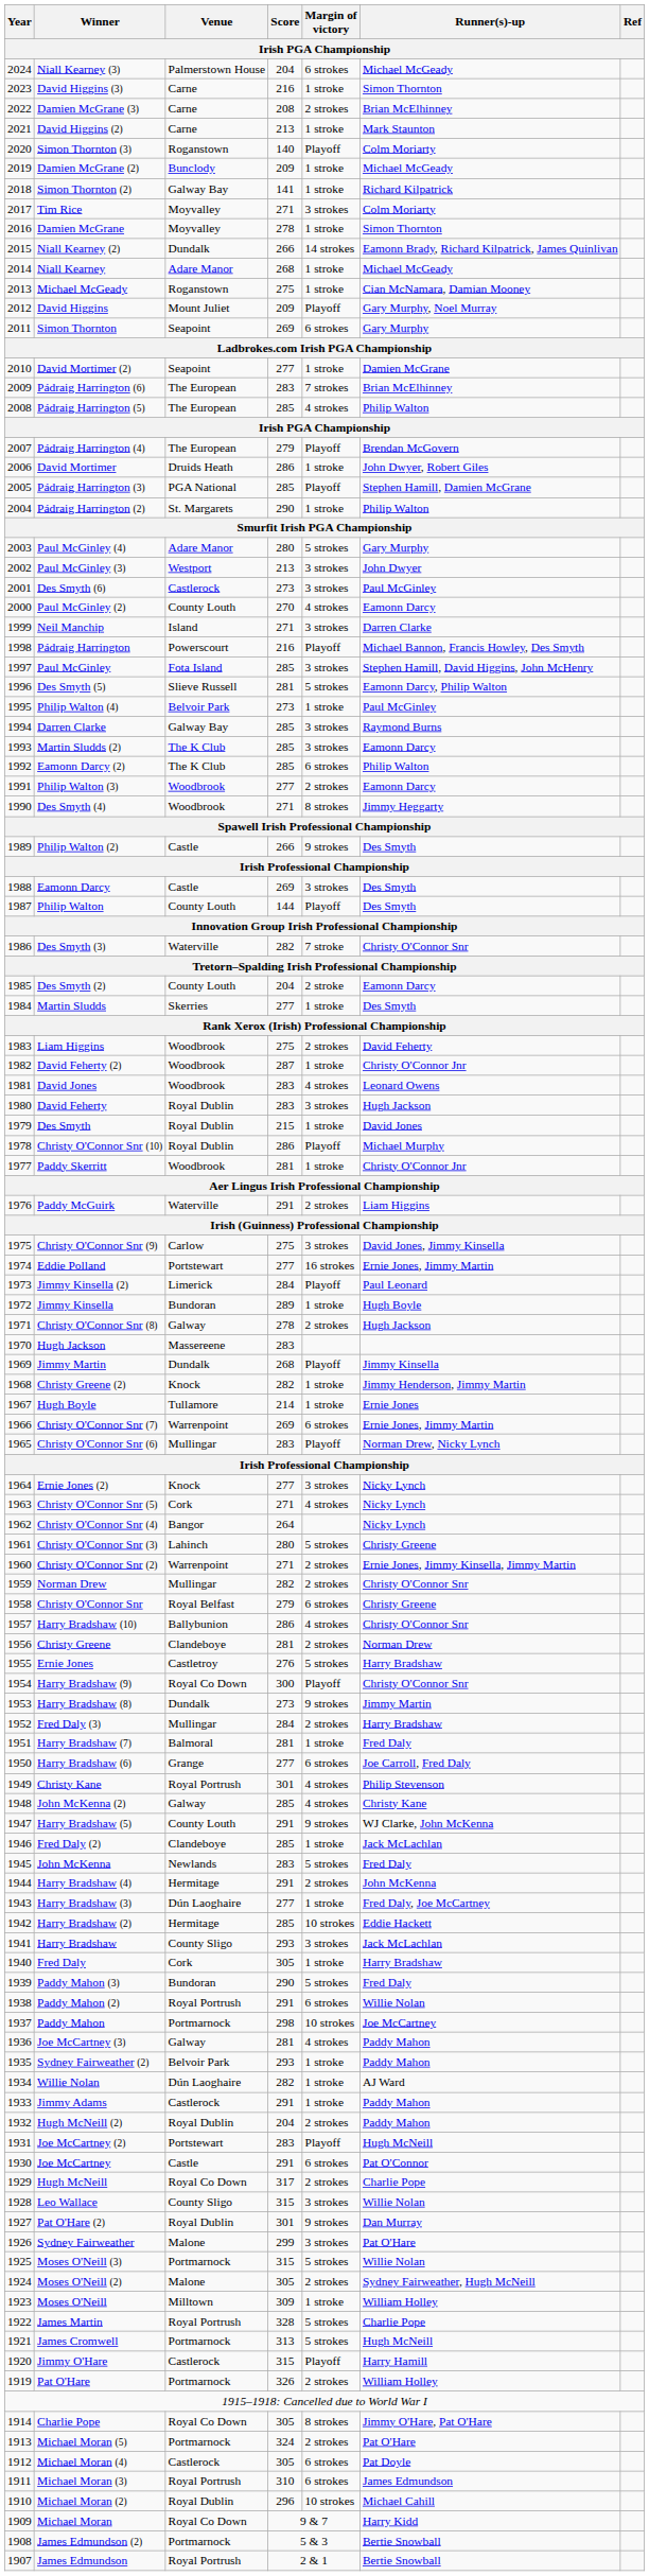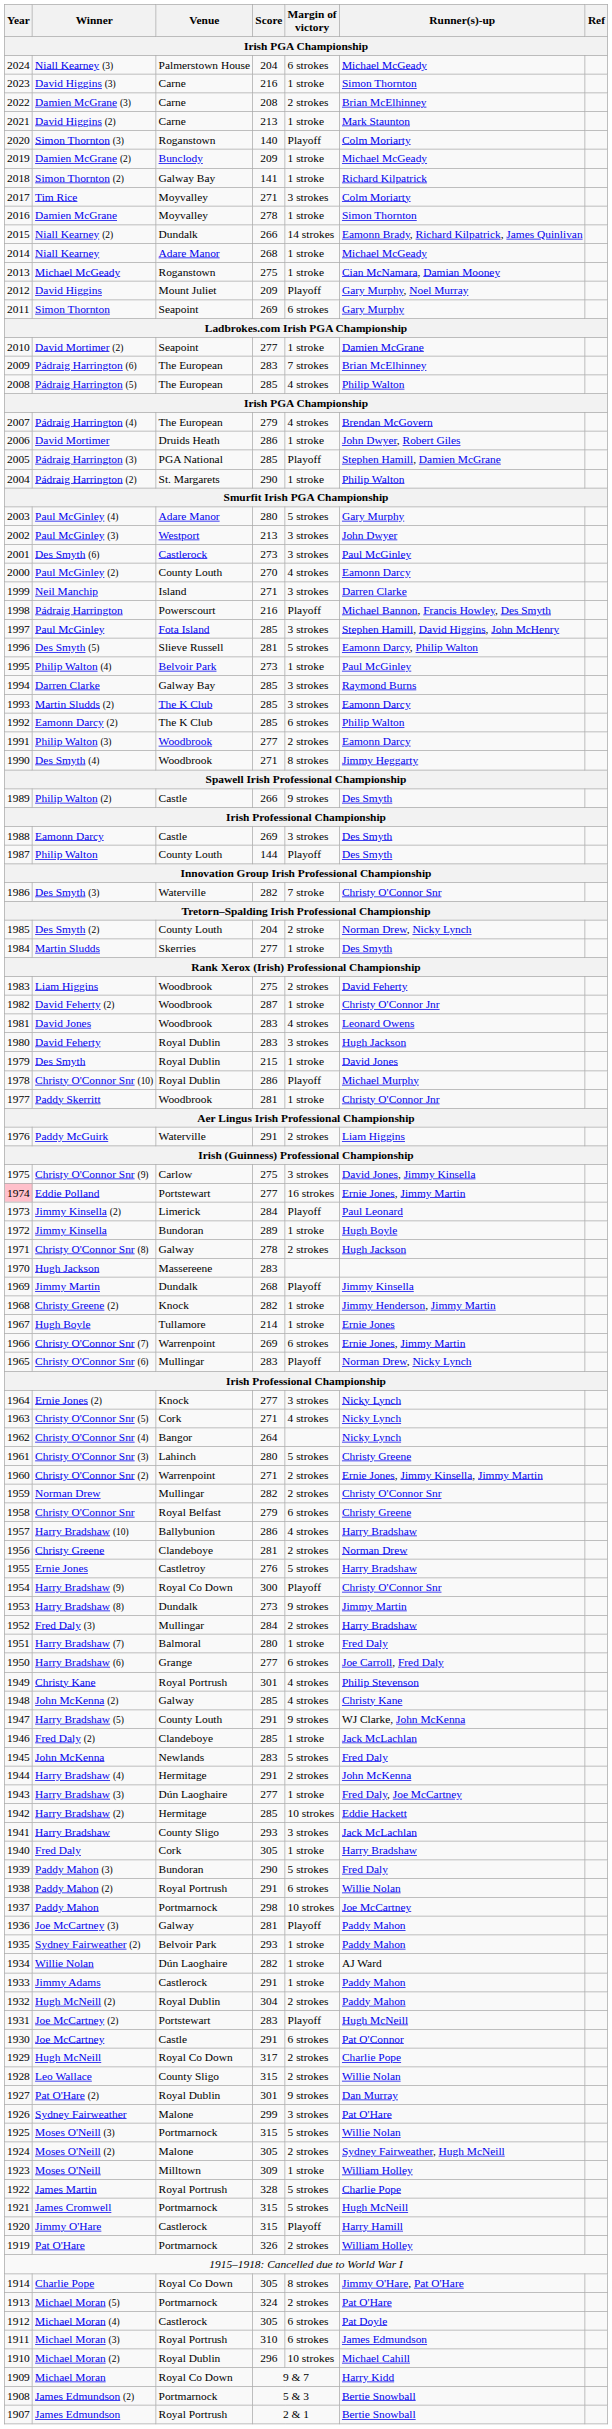Pádraig Harrington (4) | Margin of victory: Playoff -> 4 strokes
Des Smyth (2) | Runner(s)-up: Eamonn Darcy -> Norman Drew, Nicky Lynch
Eddie Polland | Year: no background -> pink background
Harry Bradshaw (10) | Runner(s)-up: Christy O'Connor Snr -> Harry Bradshaw
Harry Bradshaw (7) | Score: 281 -> 280
Joe McCartney (3) | Margin of victory: 4 strokes -> Playoff
Hugh McNeill (2) | Score: 204 -> 304
Leo Wallace | Margin of victory: 3 strokes -> 2 strokes
James Cromwell | Score: 313 -> 315
